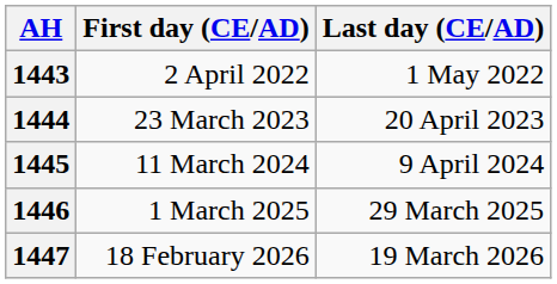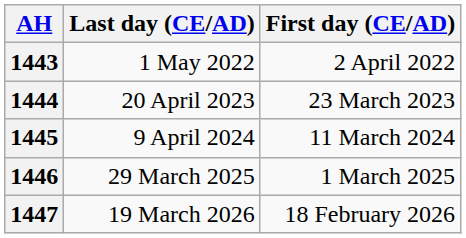columns swapped: First day (CE/AD) <-> Last day (CE/AD)
